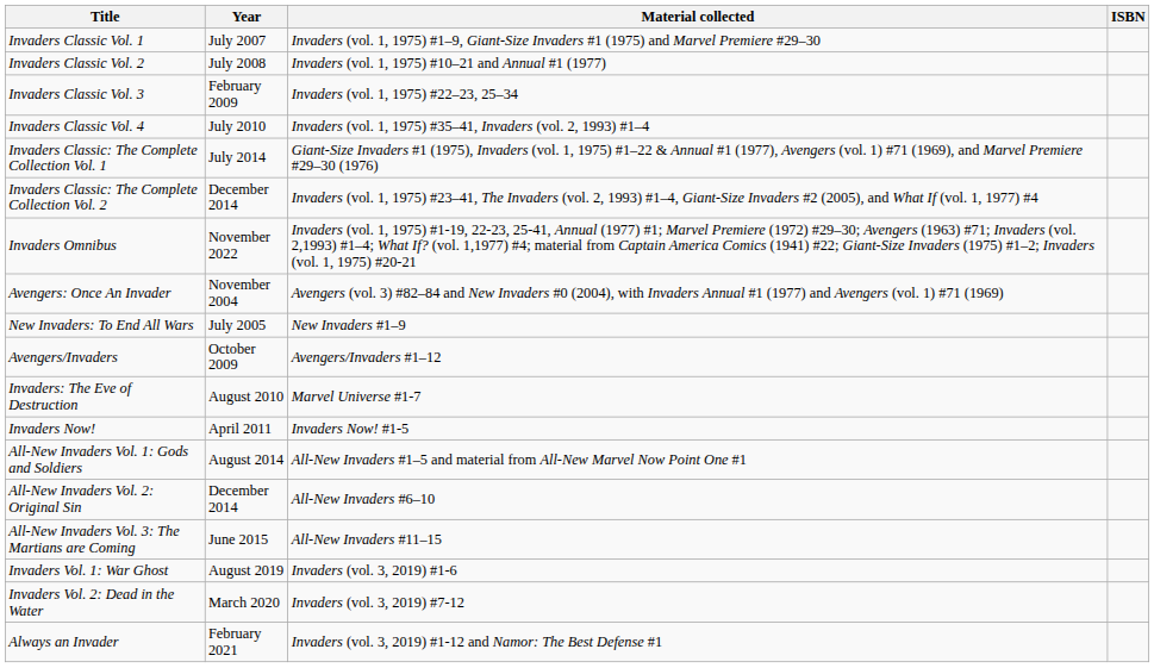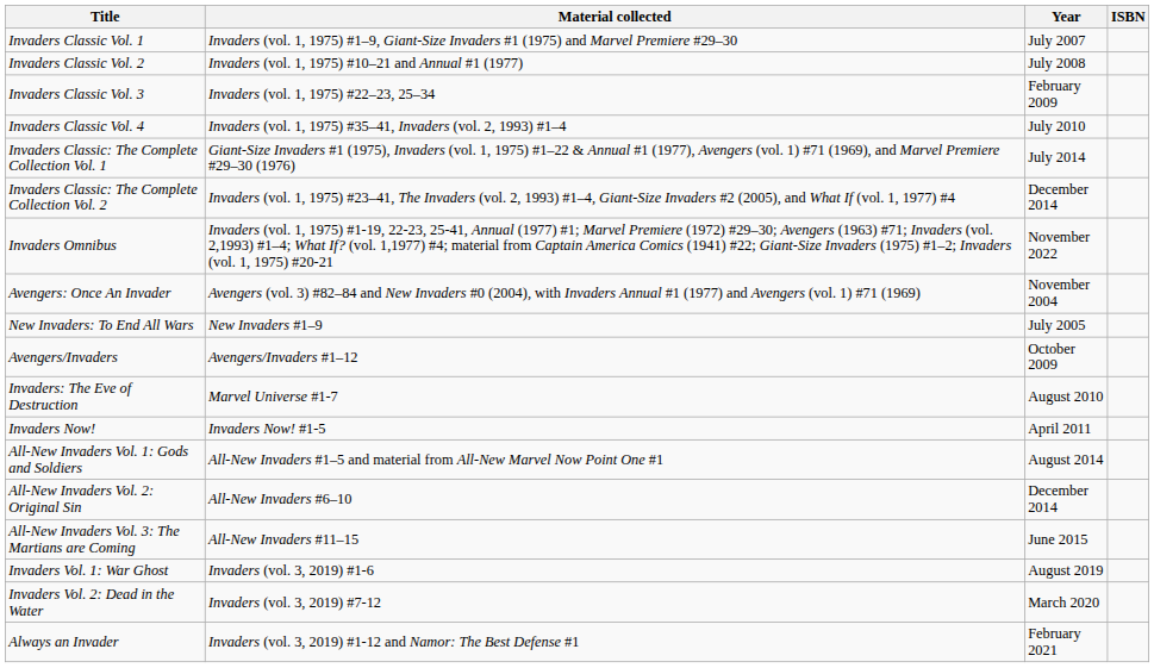columns swapped: Material collected <-> Year
